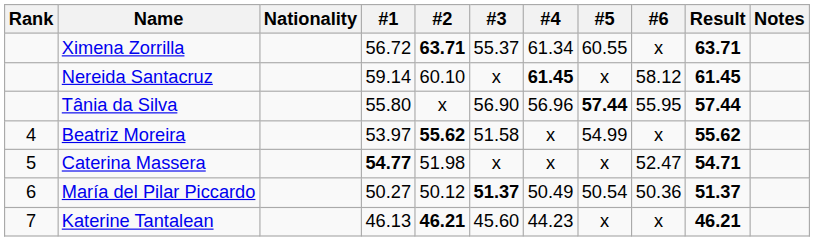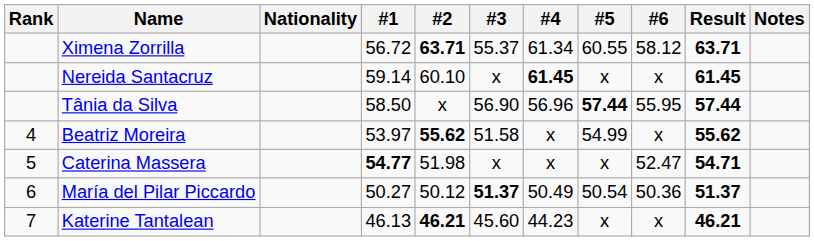Ximena Zorrilla | #6: x -> 58.12
Nereida Santacruz | #6: 58.12 -> x
Tânia da Silva | #1: 55.80 -> 58.50
